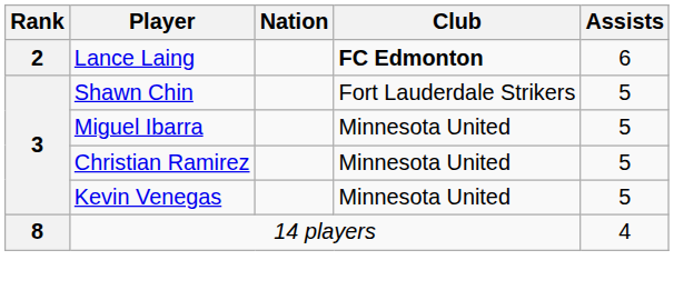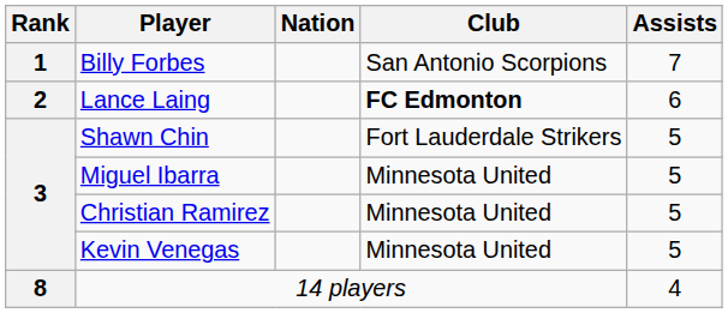+ row: 1 | Billy Forbes | San Antonio Scorpions | 7
